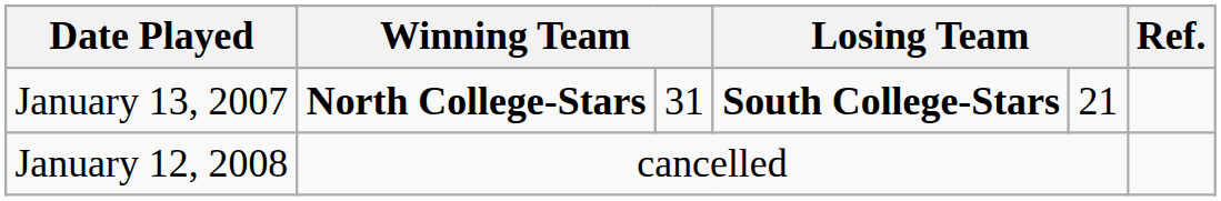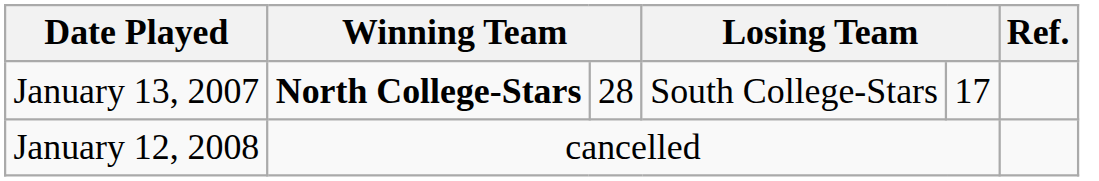January 13, 2007 | column 3: 31 -> 28
January 13, 2007 | column 4: bold -> normal
January 13, 2007 | column 5: 21 -> 17
